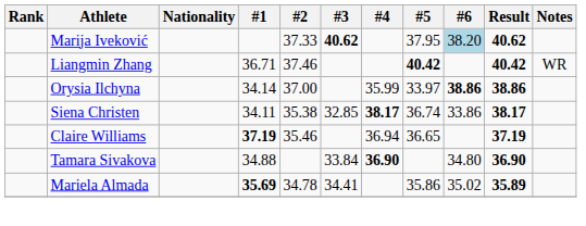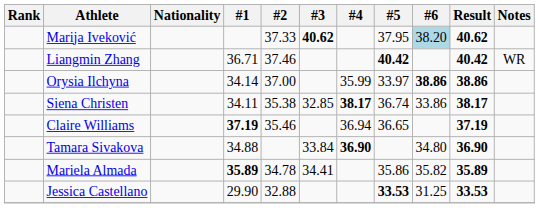Mariela Almada | #1: 35.69 -> 35.89
Mariela Almada | #6: 35.02 -> 35.82
+ row: Jessica Castellano | 29.90 | 32.88 | 33.53 | 31.25 | 33.53
